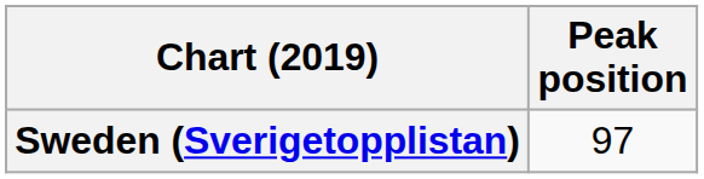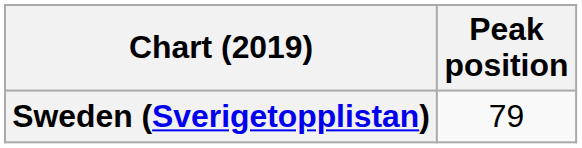Sweden (Sverigetopplistan) | Peak position: 97 -> 79
